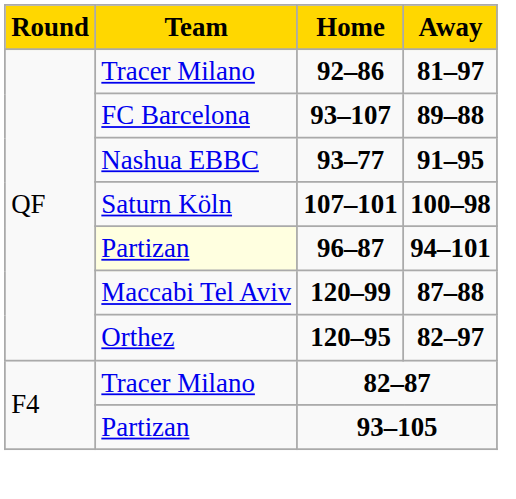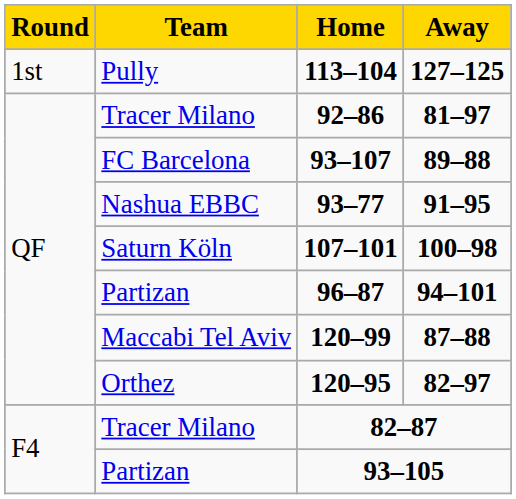+ row: 1st | Pully | 113–104 | 127–125
96–87 | Team: lightyellow background -> no background
